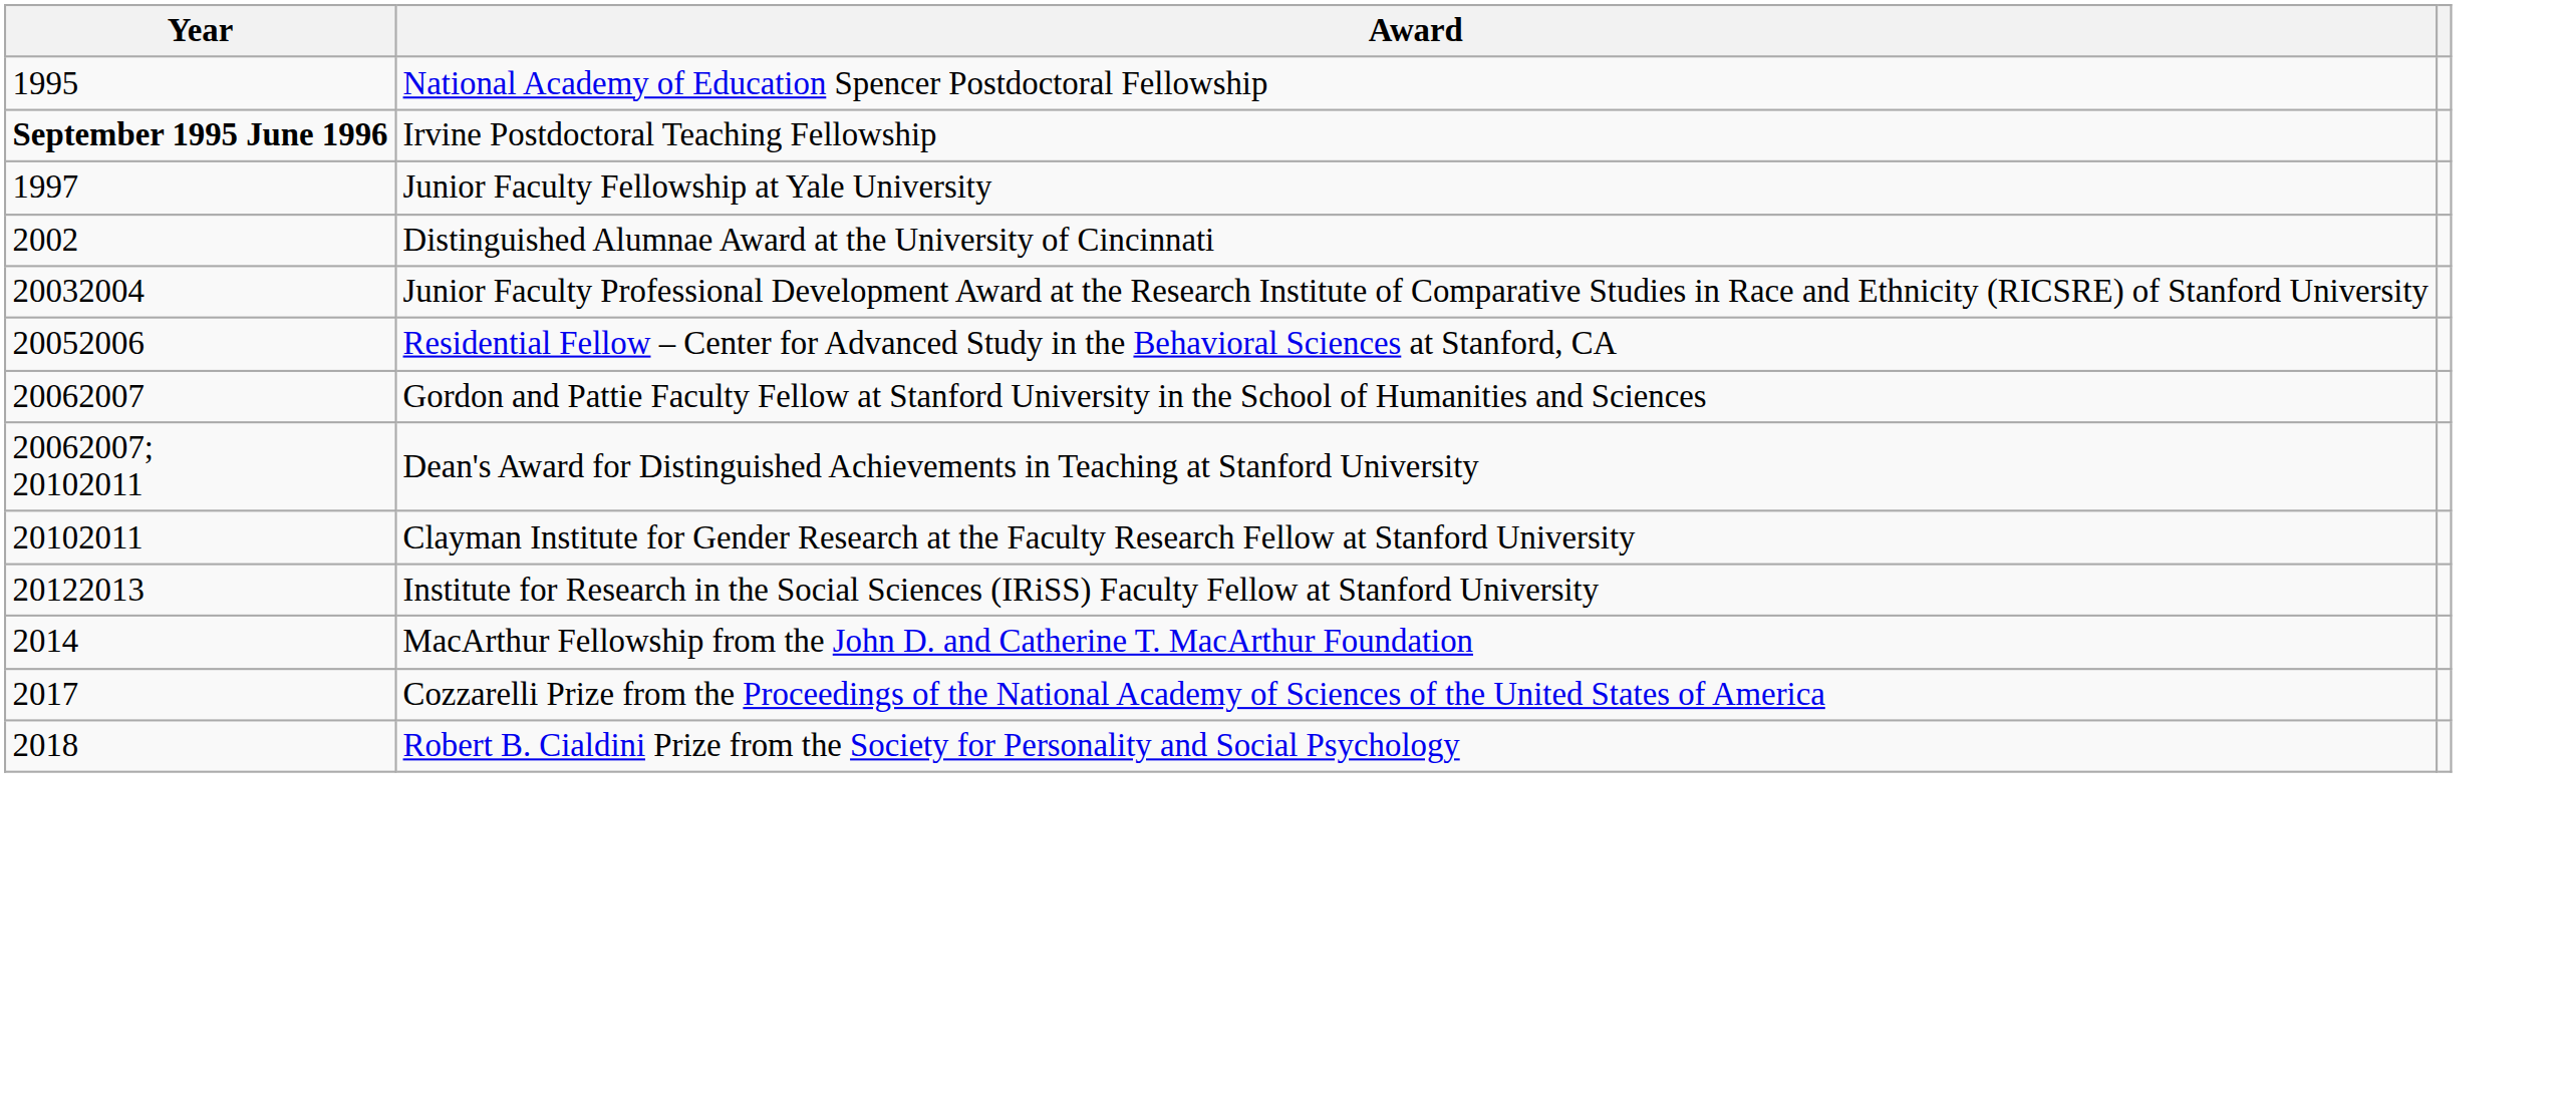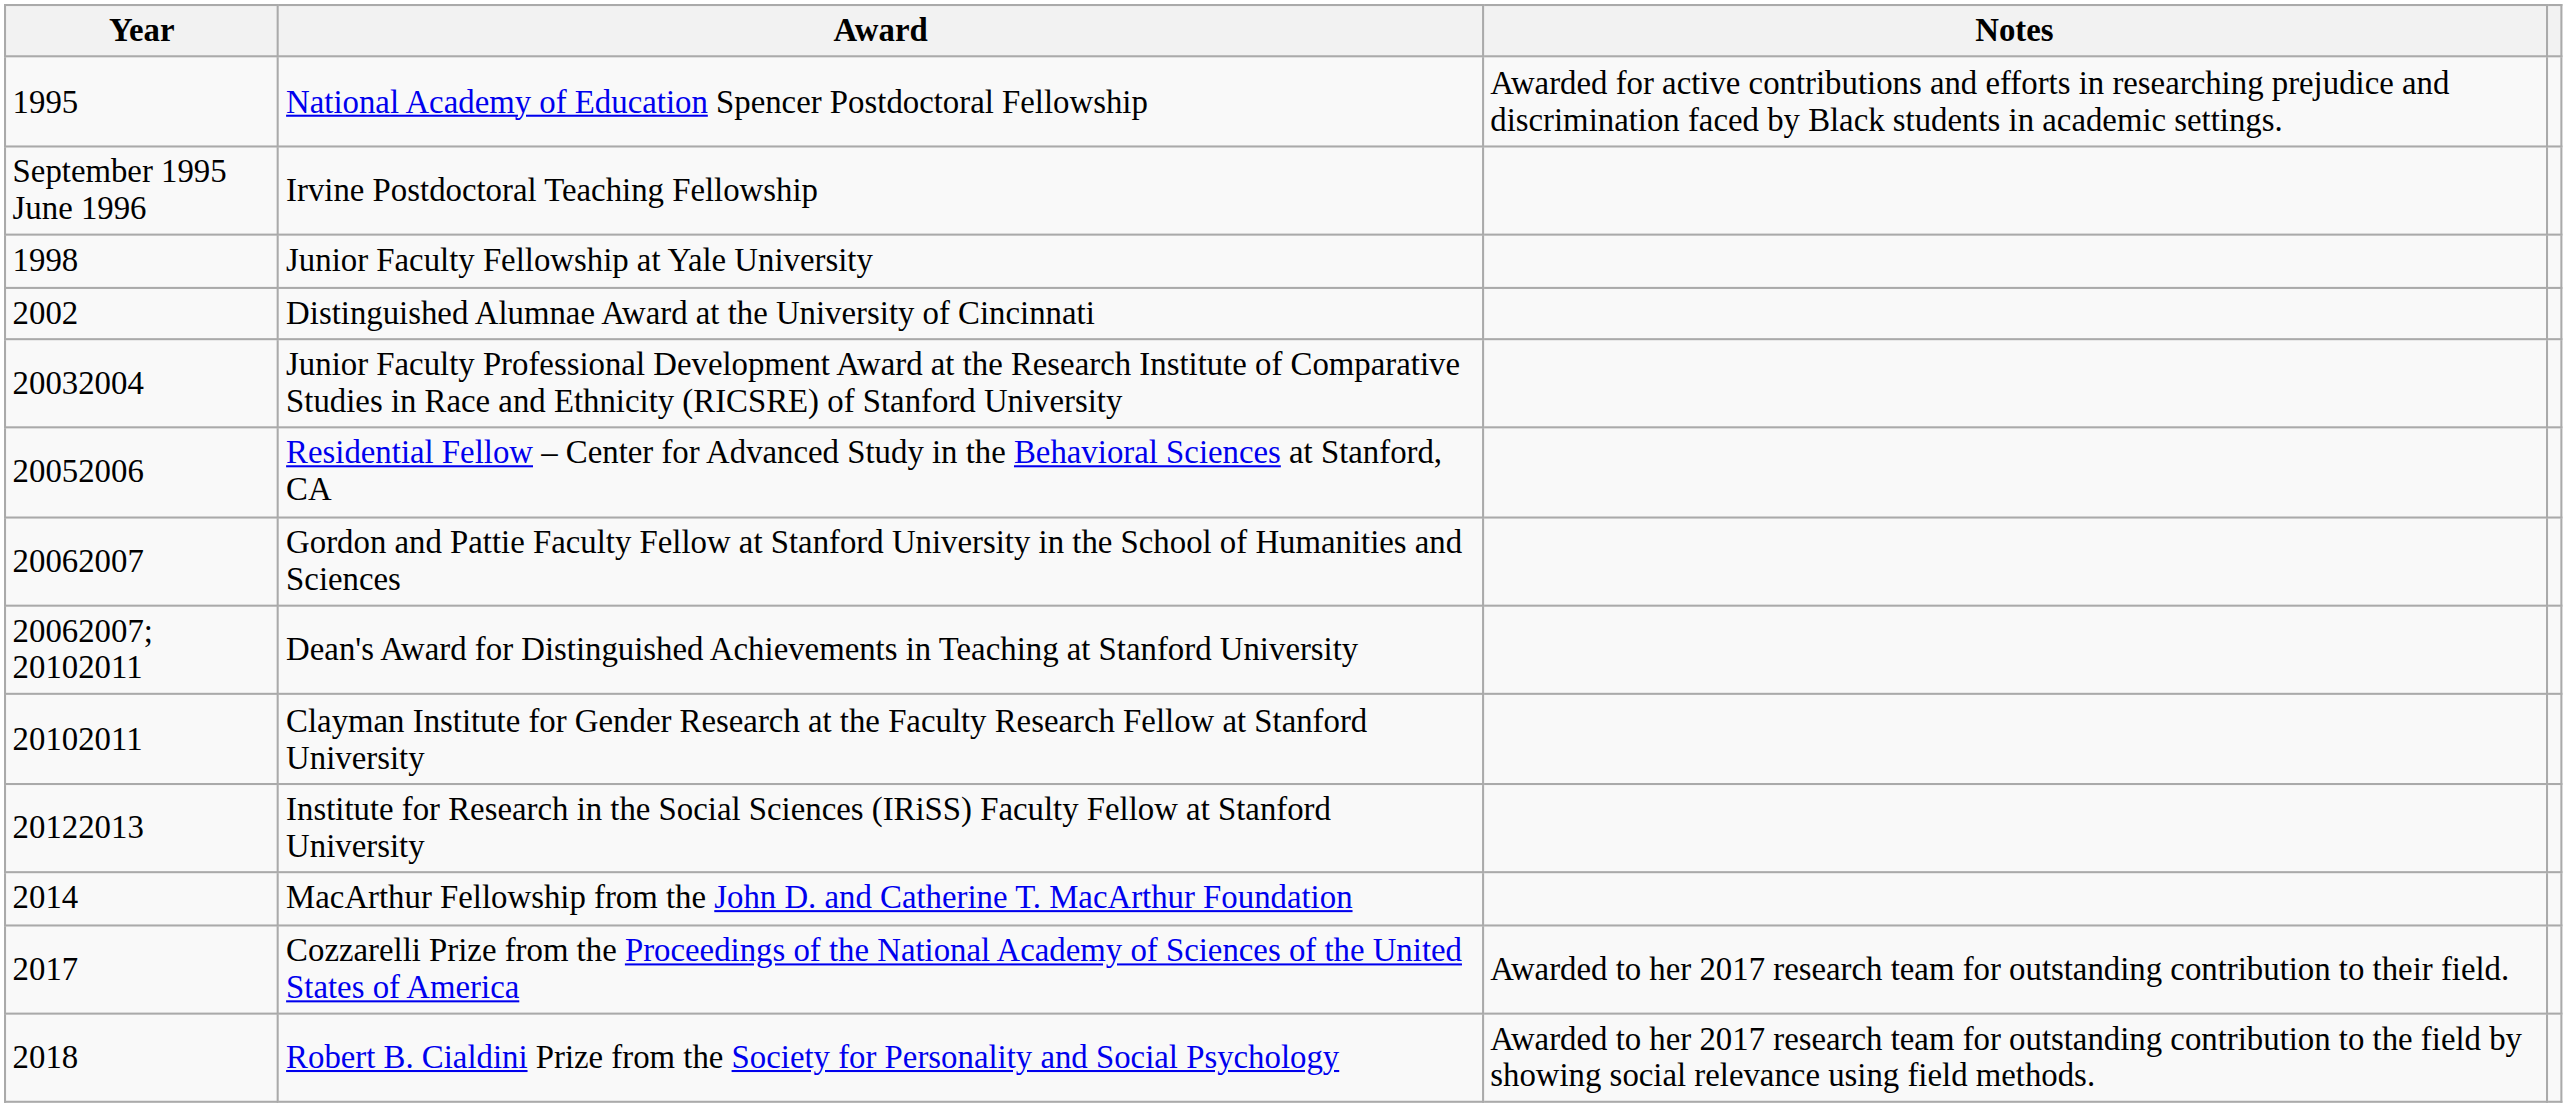+ column: Notes | Awarded for active contributions and efforts in researching prejudice and discrimination faced by Black students in academic settings. | Awarded to her 2017 research team for outstanding contribution to their field. | Awarded to her 2017 research team for outstanding contribution to the field by showing social relevance using field methods.
Irvine Postdoctoral Teaching Fellowship | Year: bold -> normal
Junior Faculty Fellowship at Yale University | Year: 1997 -> 1998
